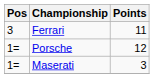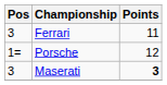Maserati | Pos: 1= -> 3
Maserati | Points: normal -> bold
